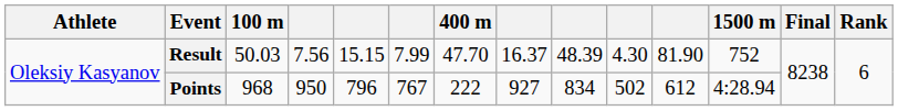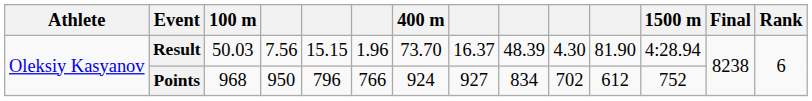Result | column 6: 7.99 -> 1.96
Result | 400 m: 47.70 -> 73.70
Result | 1500 m: 752 -> 4:28.94
Points | column 6: 767 -> 766
Points | 400 m: 222 -> 924
Points | column 10: 502 -> 702
Points | 1500 m: 4:28.94 -> 752
